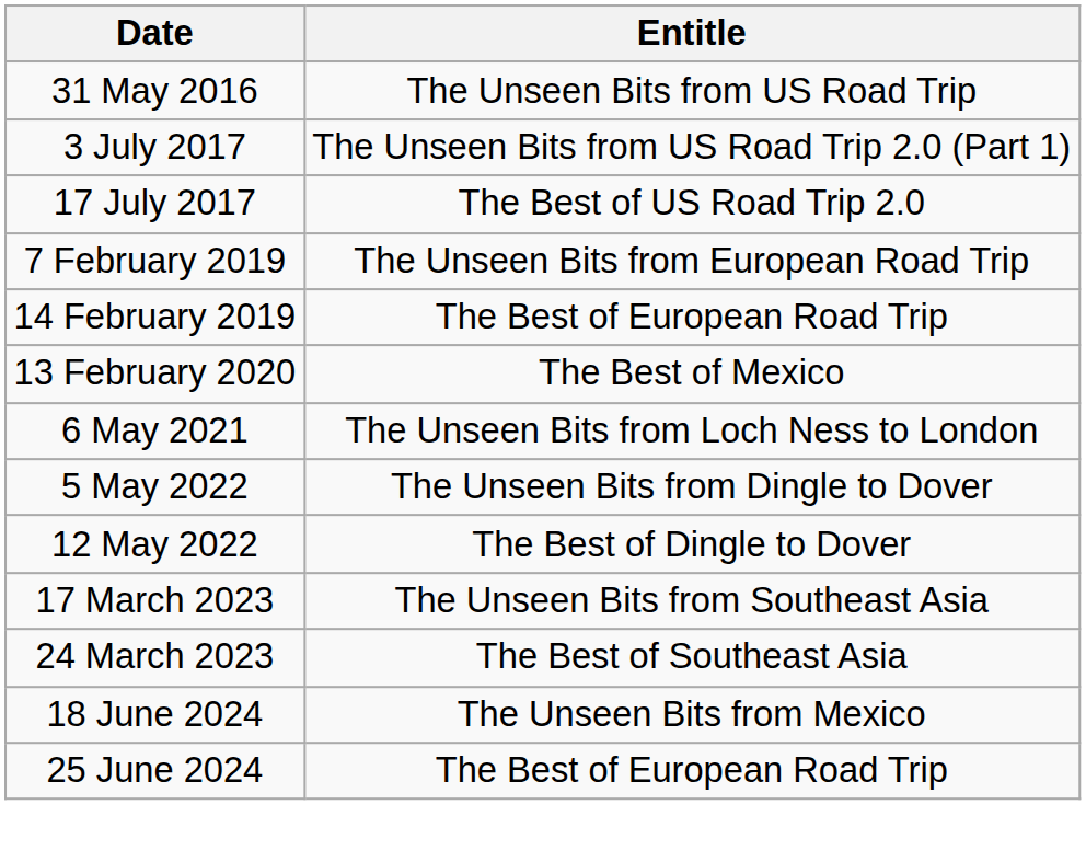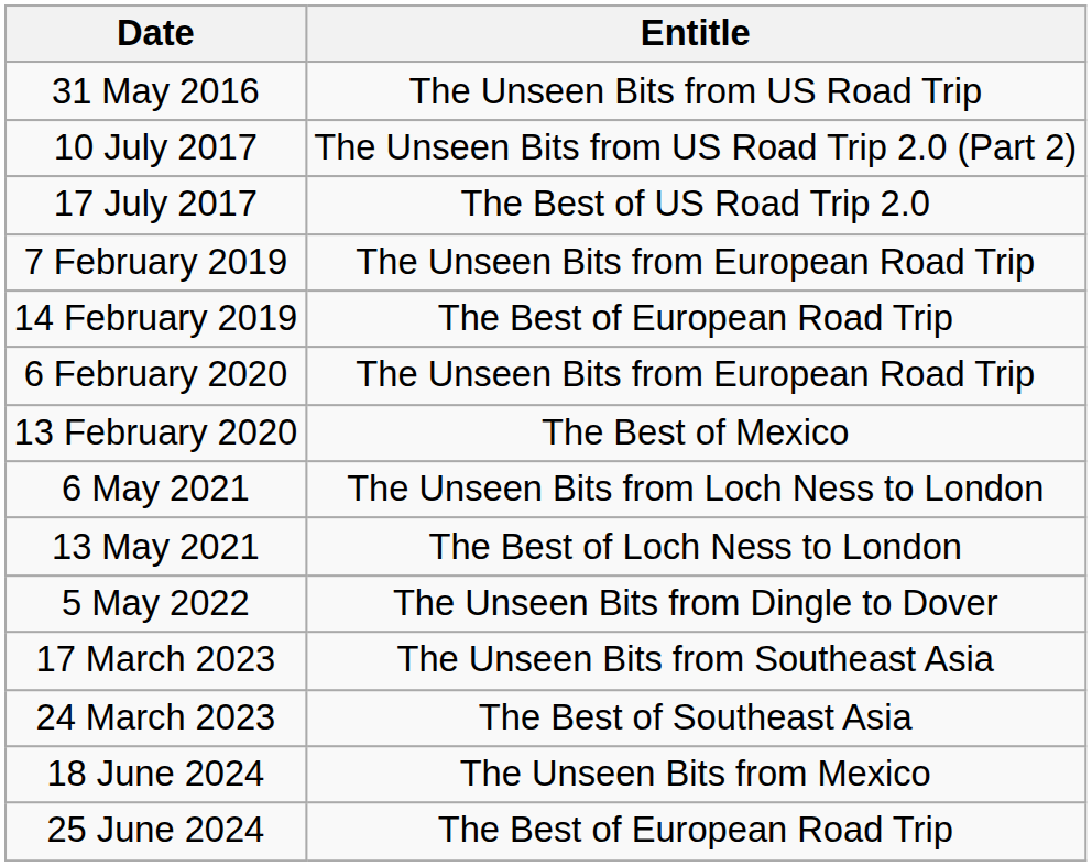- row: 3 July 2017 | The Unseen Bits from US Road Trip 2.0 (Part 1)
+ row: 10 July 2017 | The Unseen Bits from US Road Trip 2.0 (Part 2)
+ row: 6 February 2020 | The Unseen Bits from European Road Trip
+ row: 13 May 2021 | The Best of Loch Ness to London
- row: 12 May 2022 | The Best of Dingle to Dover
